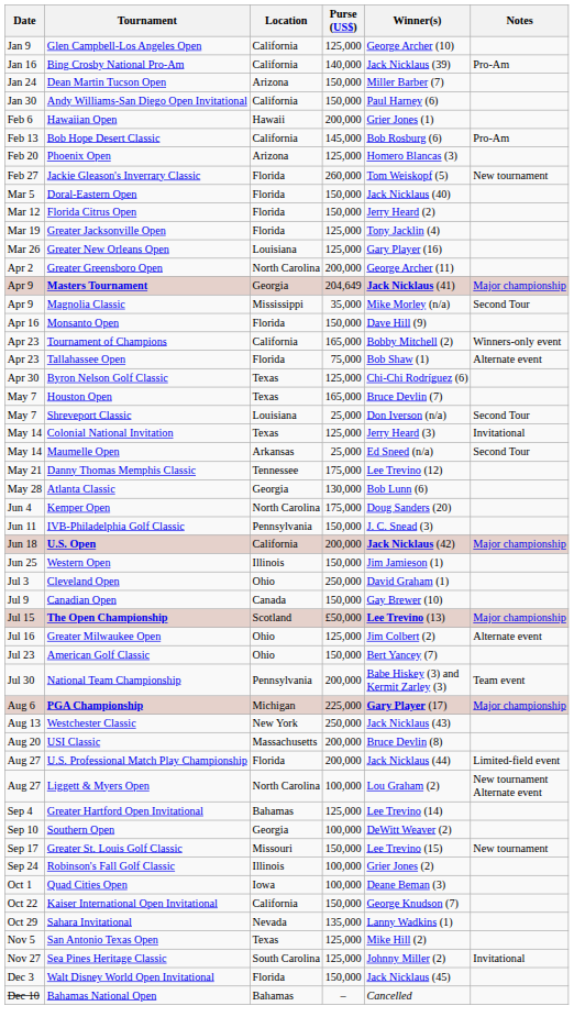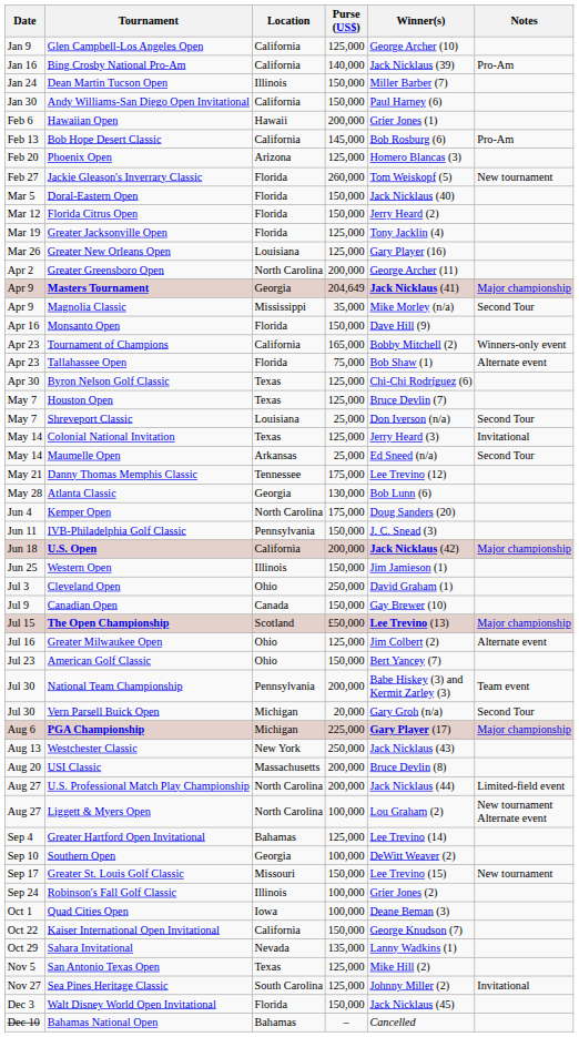Dean Martin Tucson Open | Location: Arizona -> Illinois
Houston Open | Purse (US$): 165,000 -> 125,000
+ row: Jul 30 | Vern Parsell Buick Open | Michigan | 20,000 | Gary Groh (n/a) | Second Tour
U.S. Professional Match Play Championship | Location: Florida -> North Carolina
